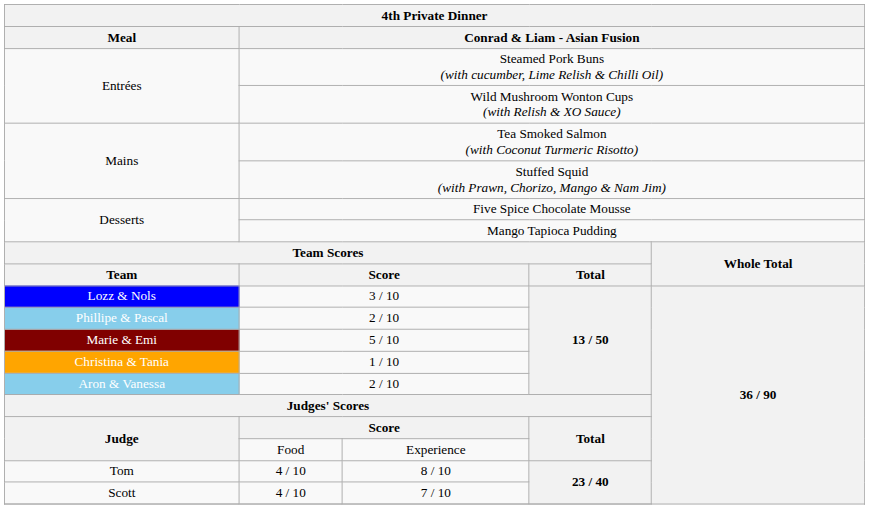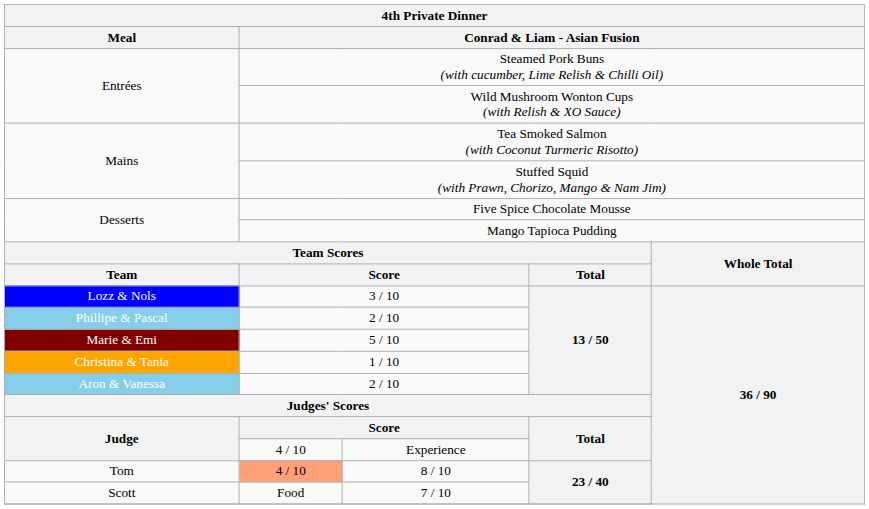Experience | column 2: Food -> 4 / 10
8 / 10 | column 2: no background -> lightsalmon background
7 / 10 | column 2: 4 / 10 -> Food
